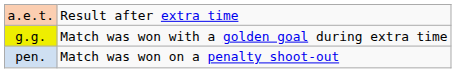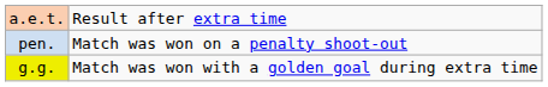rows swapped: g.g. <-> pen.
